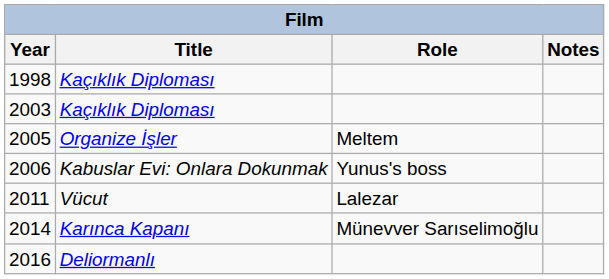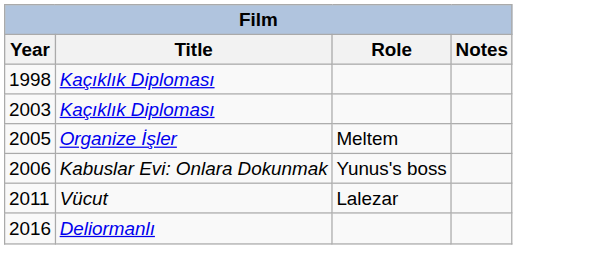- row: 2014 | Karınca Kapanı | Münevver Sarıselimoğlu
